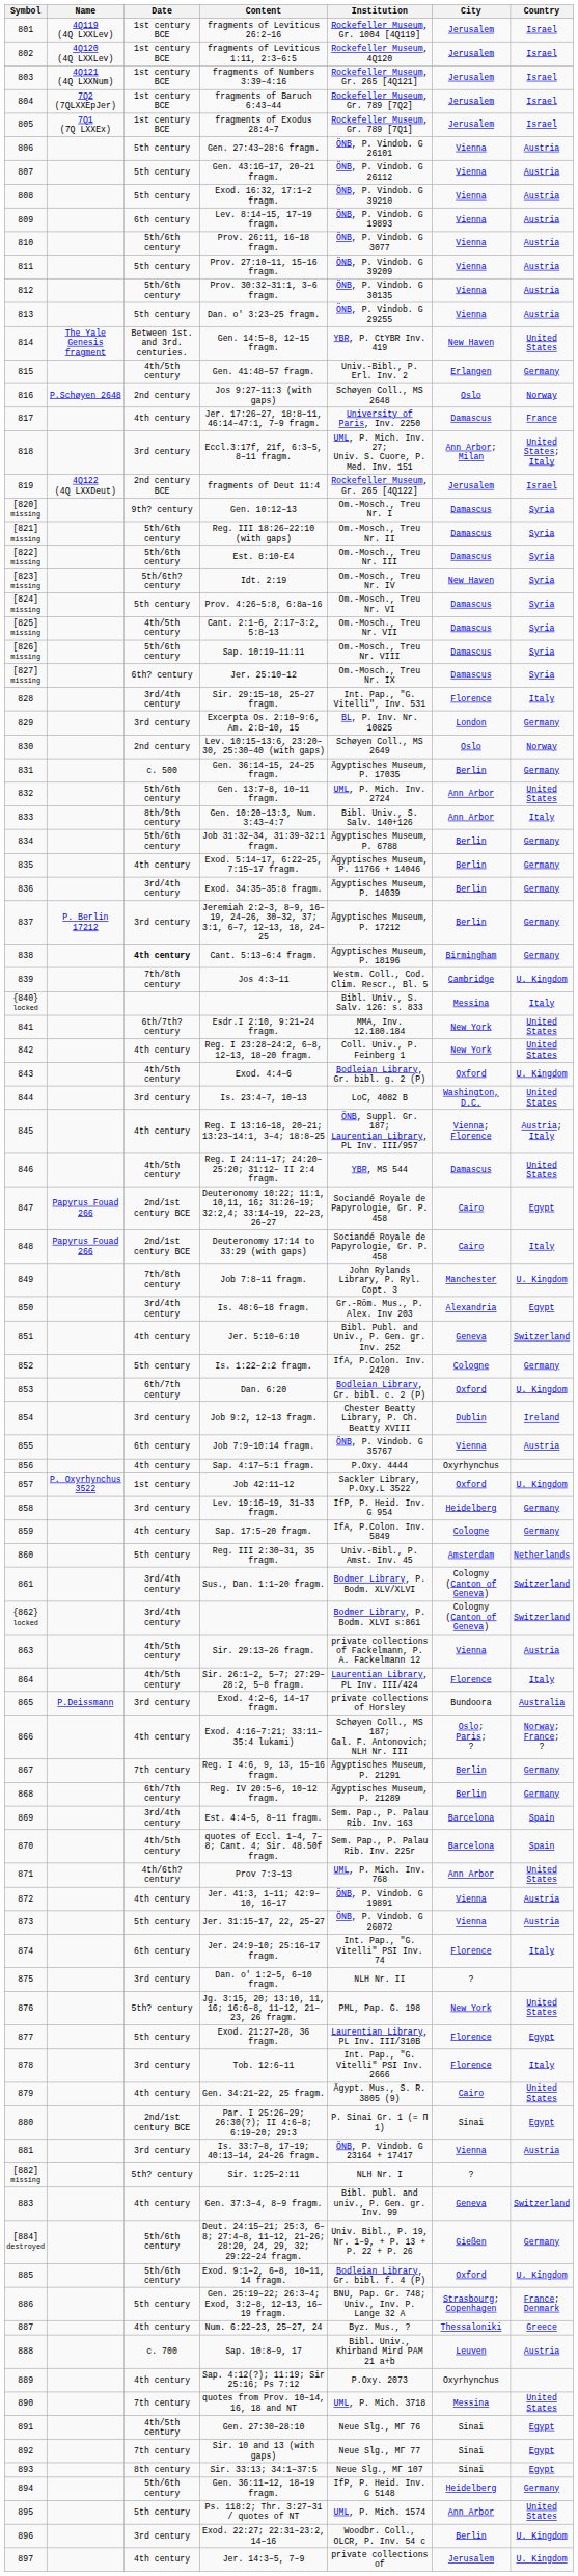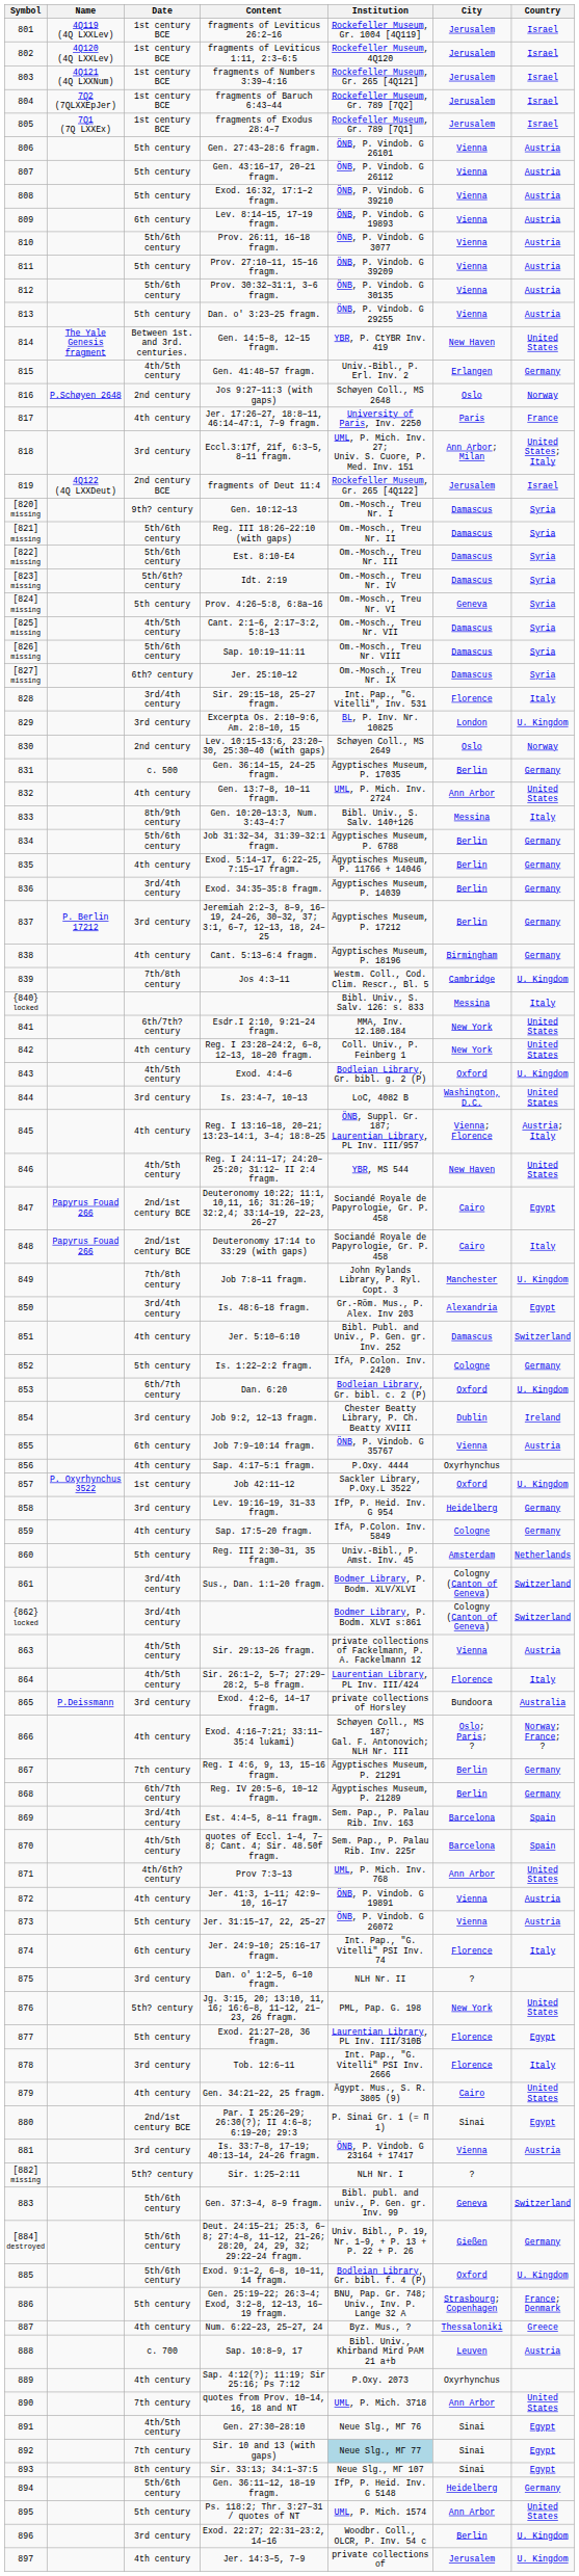Jer. 17:26–27, 18:8–11, 46:14–47:1, 7–9 fragm. | City: Damascus -> Paris
Idt. 2:19 | City: New Haven -> Damascus
Prov. 4:26–5:8, 6:8a–16 | City: Damascus -> Geneva
Excerpta Os. 2:10–9:6, Am. 2:8–10, 15 | Country: Germany -> U. Kingdom
Gen. 13:7–8, 10–11 fragm. | Date: 5th/6th century -> 4th century
Gen. 10:20–13:3, Num. 3:43–4:7 | City: Ann Arbor -> Messina
Cant. 5:13–6:4 fragm. | Date: bold -> normal
Reg. I 24:11–17; 24:20–25:20; 31:12– II 2:4 fragm. | City: Damascus -> New Haven
Jer. 5:10–6:10 | City: Geneva -> Damascus
Gen. 37:3–4, 8–9 fragm. | Date: 4th century -> 5th/6th century
quotes from Prov. 10–14, 16, 18 and NT | City: Messina -> Ann Arbor
Sir. 10 and 13 (with gaps) | Institution: no background -> lightblue background
